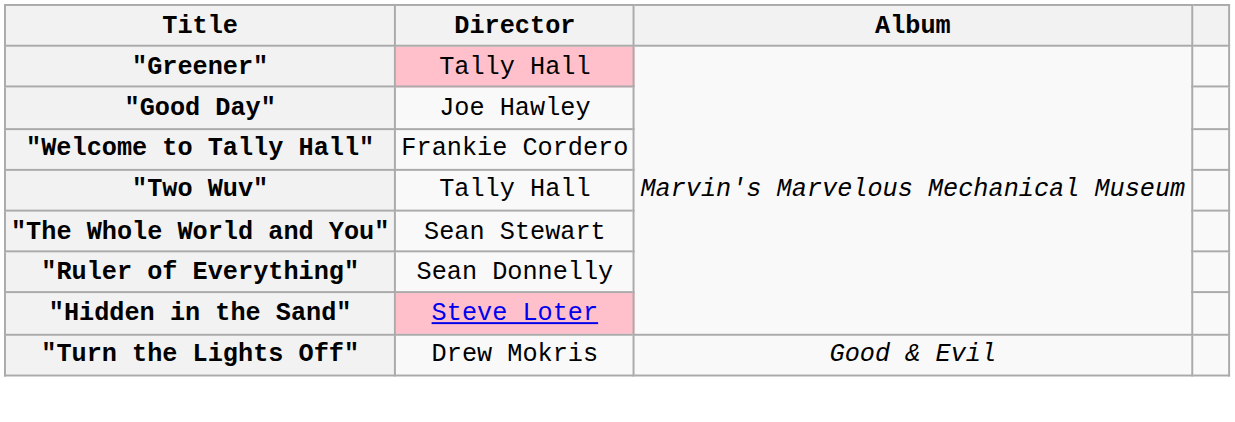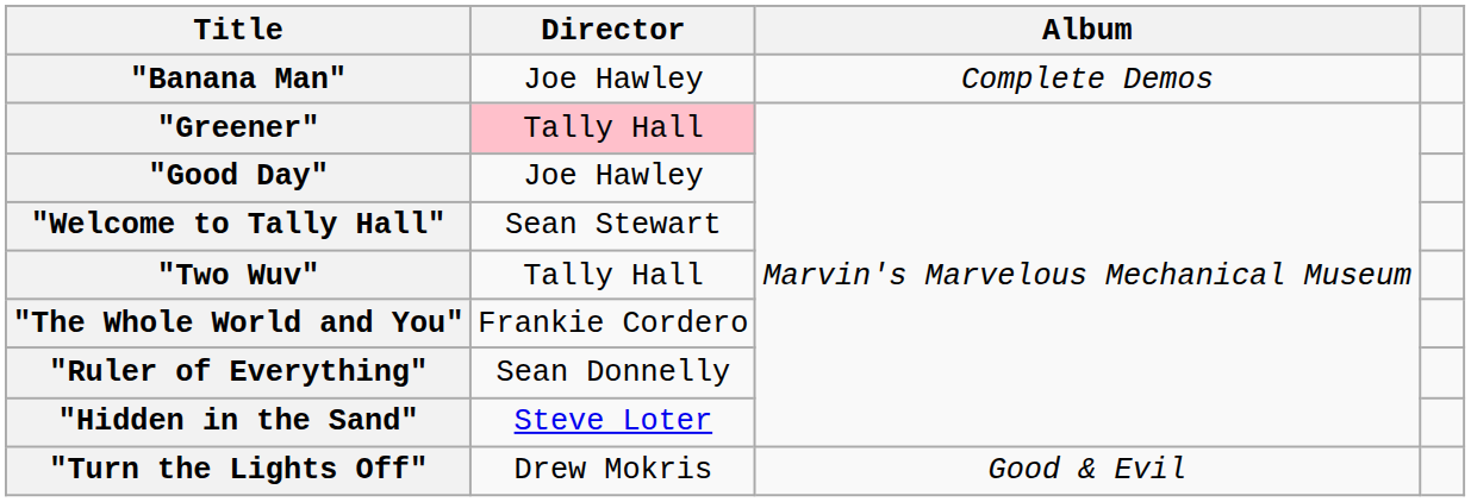+ row: "Banana Man" | Joe Hawley | Complete Demos
"Welcome to Tally Hall" | Director: Frankie Cordero -> Sean Stewart
"The Whole World and You" | Director: Sean Stewart -> Frankie Cordero
"Hidden in the Sand" | Director: pink background -> no background
